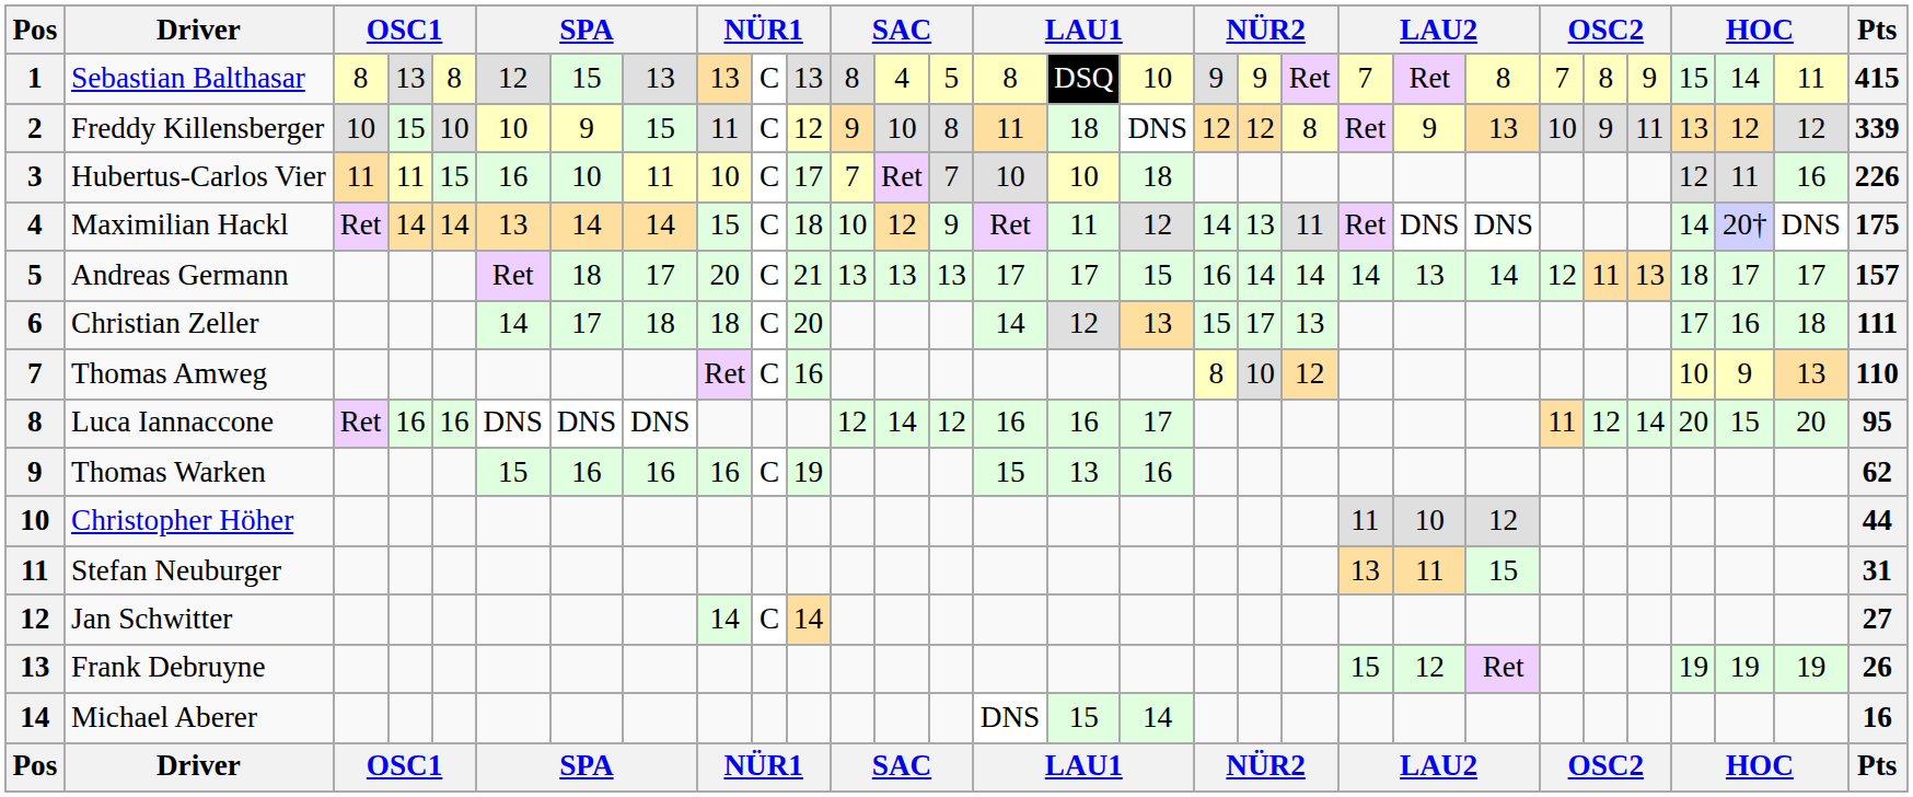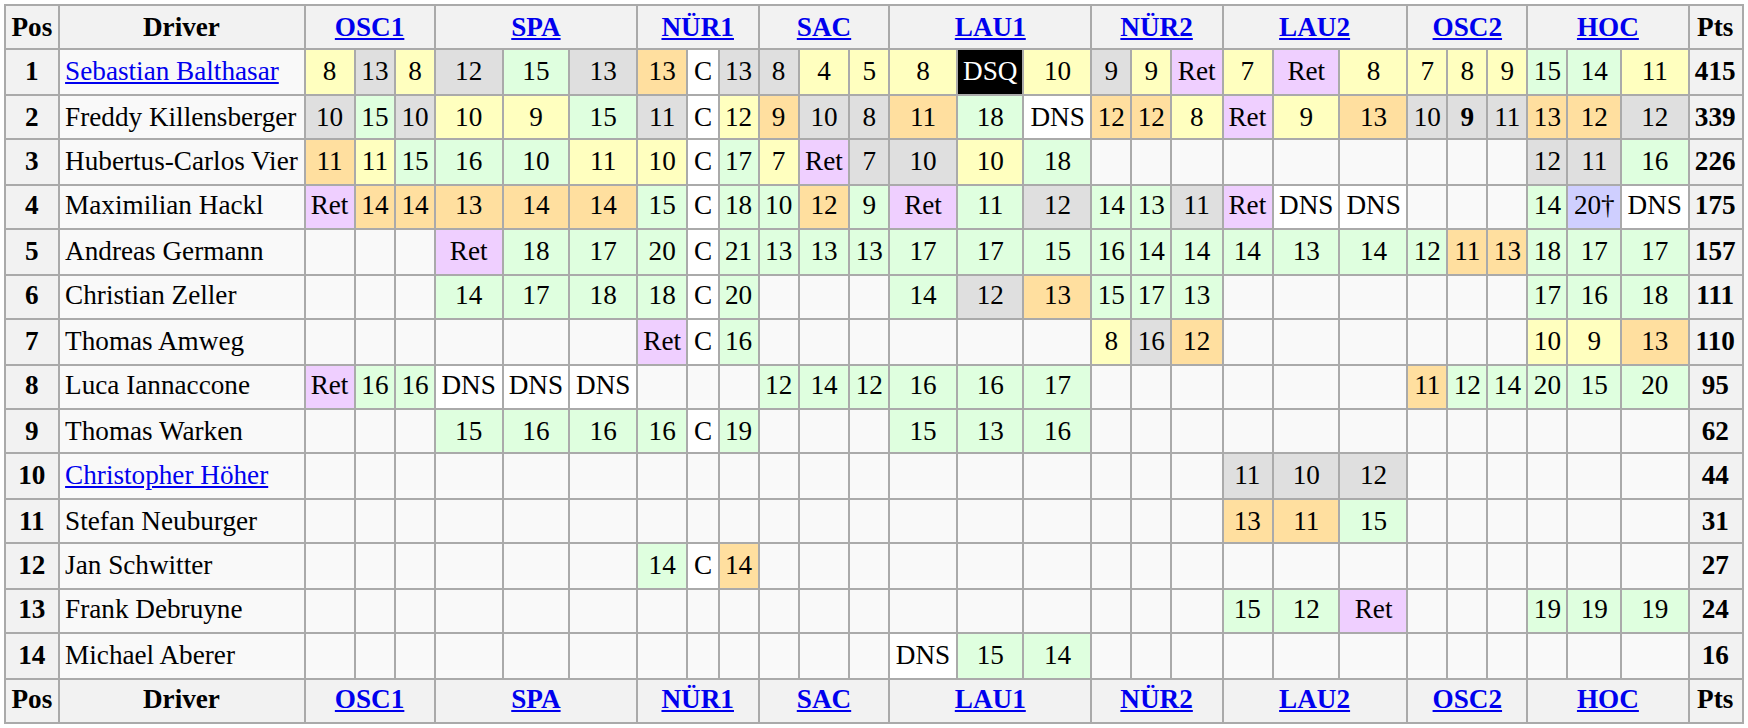Freddy Killensberger | column 25: normal -> bold
Thomas Amweg | column 19: 10 -> 16
Frank Debruyne | Pts: 26 -> 24
